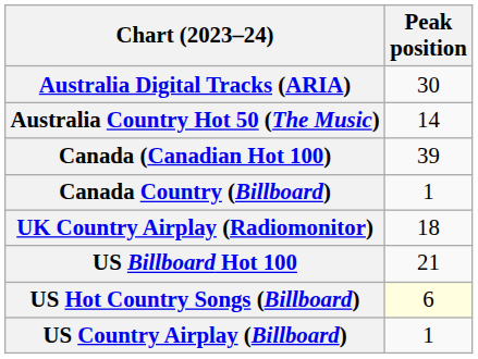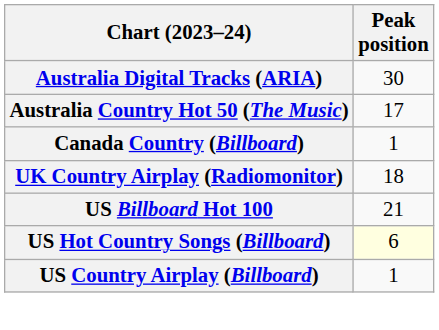Australia Country Hot 50 (The Music) | Peak position: 14 -> 17
- row: Canada (Canadian Hot 100) | 39
